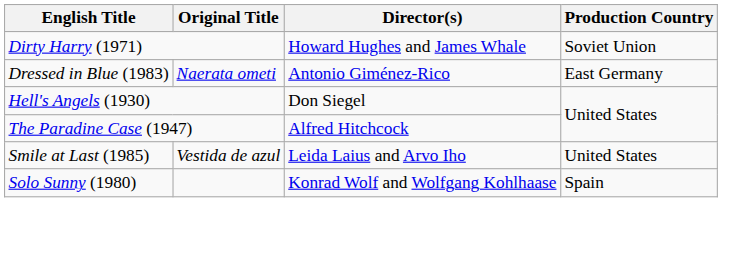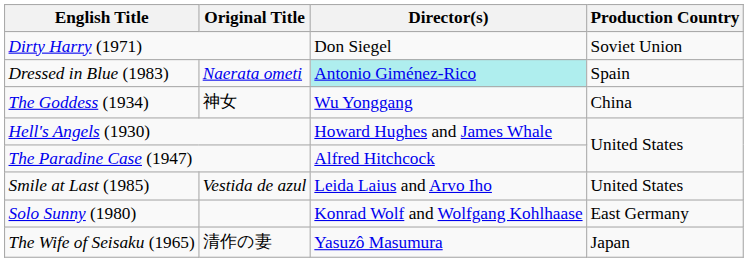Dirty Harry (1971) | Director(s): Howard Hughes and James Whale -> Don Siegel
Dressed in Blue (1983) | Director(s): no background -> paleturquoise background
Dressed in Blue (1983) | Production Country: East Germany -> Spain
+ row: The Goddess (1934) | 神女 | Wu Yonggang | China
Hell's Angels (1930) | Director(s): Don Siegel -> Howard Hughes and James Whale
Solo Sunny (1980) | Production Country: Spain -> East Germany
+ row: The Wife of Seisaku (1965) | 清作の妻 | Yasuzô Masumura | Japan
